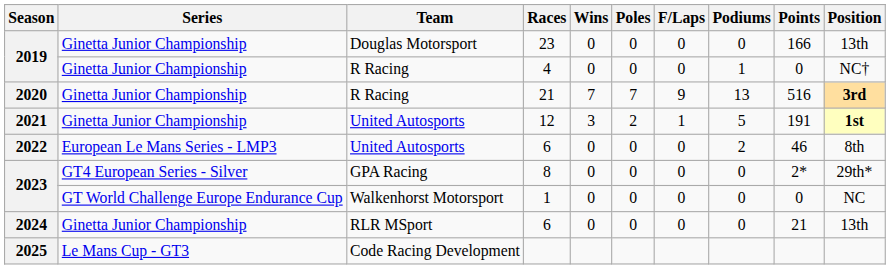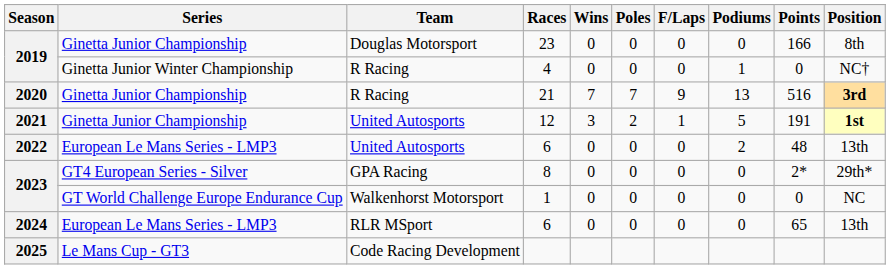23 | Position: 13th -> 8th
4 | Series: Ginetta Junior Championship -> Ginetta Junior Winter Championship
2022 / 6 | Points: 46 -> 48
2022 / 6 | Position: 8th -> 13th
2024 / 6 | Series: Ginetta Junior Championship -> European Le Mans Series - LMP3
2024 / 6 | Points: 21 -> 65
